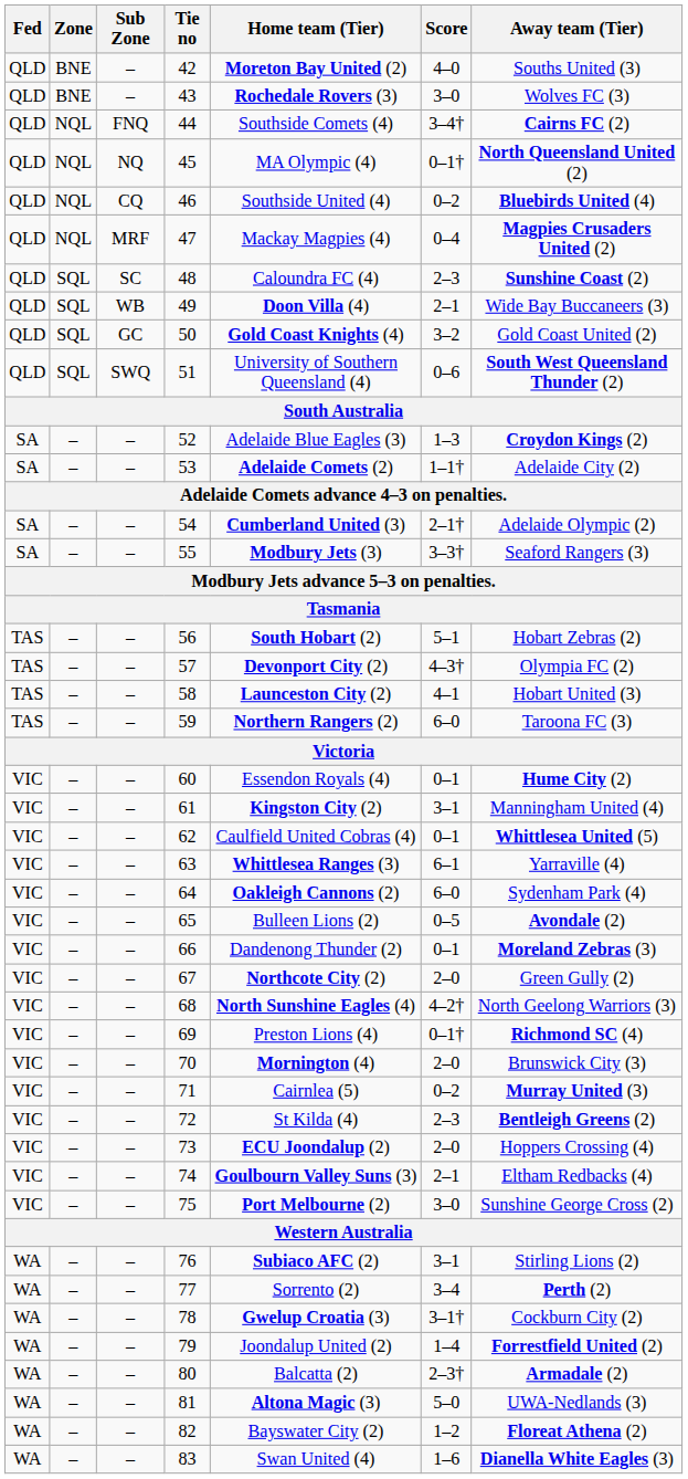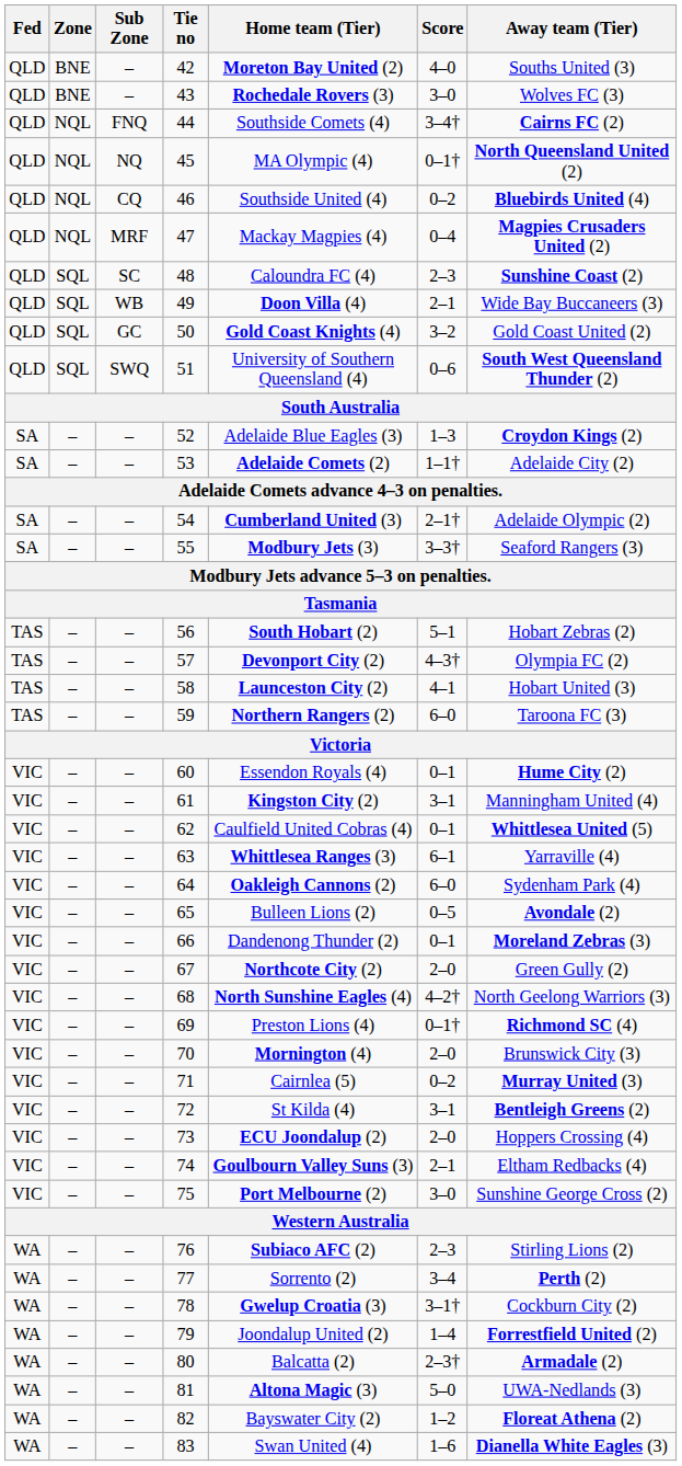72 | Score: 2–3 -> 3–1
76 | Score: 3–1 -> 2–3
